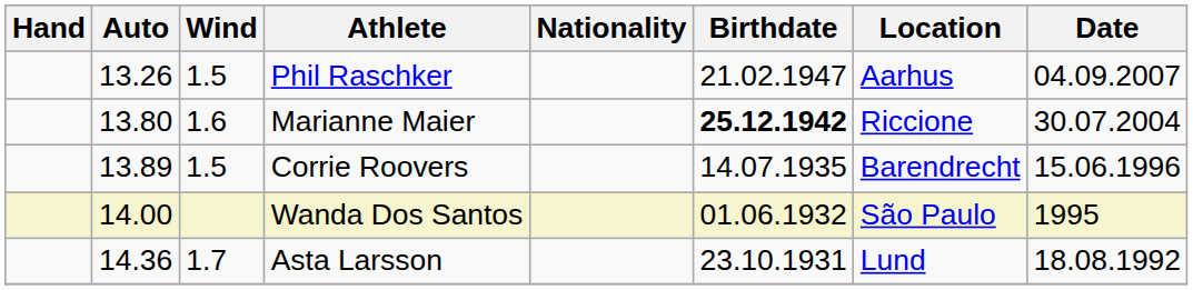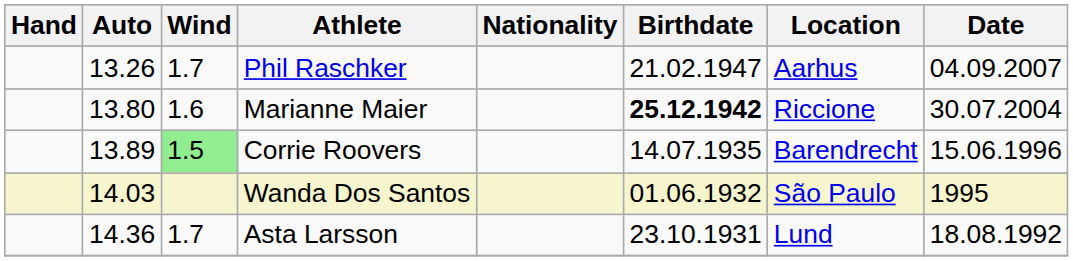Phil Raschker | Wind: 1.5 -> 1.7
Corrie Roovers | Wind: no background -> lightgreen background
Wanda Dos Santos | Auto: 14.00 -> 14.03
